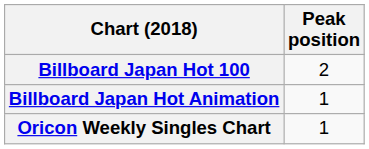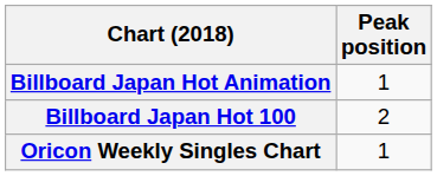rows swapped: Billboard Japan Hot 100 <-> Billboard Japan Hot Animation
